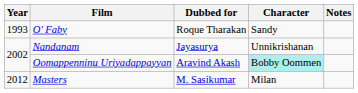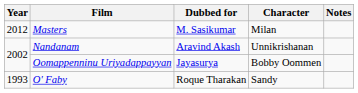rows swapped: O' Faby <-> Masters
Nandanam | Dubbed for: Jayasurya -> Aravind Akash
Oomappenninu Uriyadappayyan | Dubbed for: Aravind Akash -> Jayasurya
Oomappenninu Uriyadappayyan | Character: paleturquoise background -> no background
